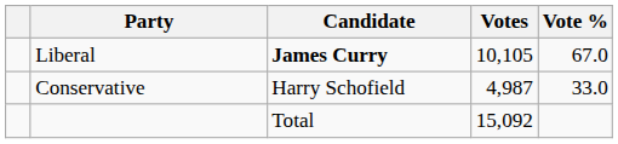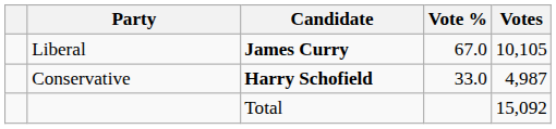columns swapped: Votes <-> Vote %
Conservative | Candidate: normal -> bold
